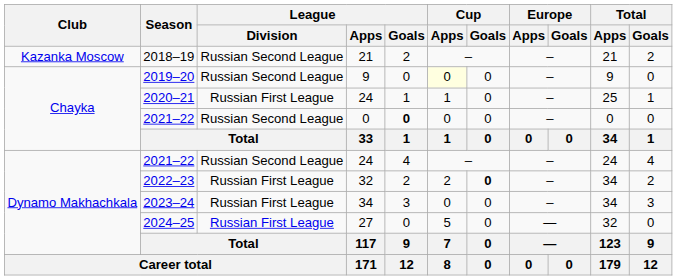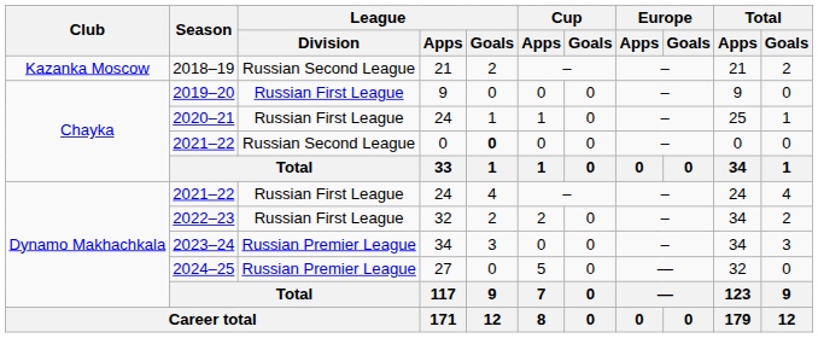2019–20 | League / Division: Russian Second League -> Russian First League
2019–20 | Cup / Apps: lightyellow background -> no background
2021–22 / 24 | League / Division: Russian Second League -> Russian First League
2022–23 | Cup / Goals: bold -> normal
2023–24 | League / Division: Russian First League -> Russian Premier League
2024–25 | League / Division: Russian First League -> Russian Premier League
